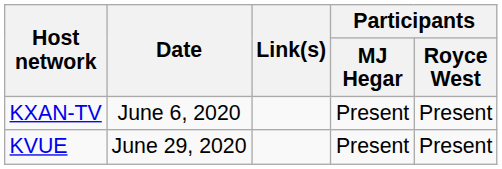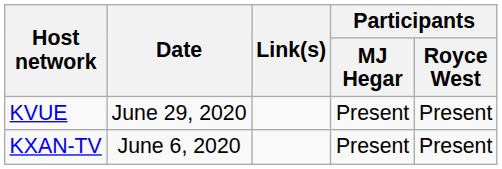rows swapped: KXAN-TV <-> KVUE
